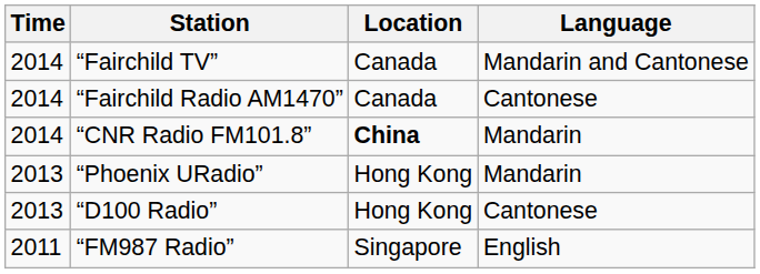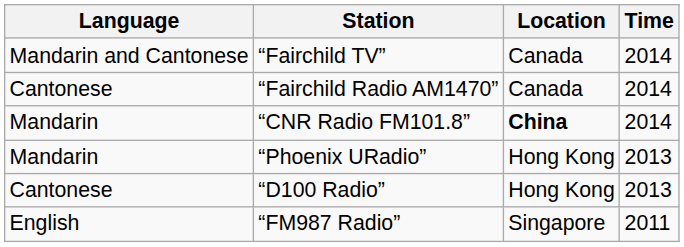columns swapped: Time <-> Language
